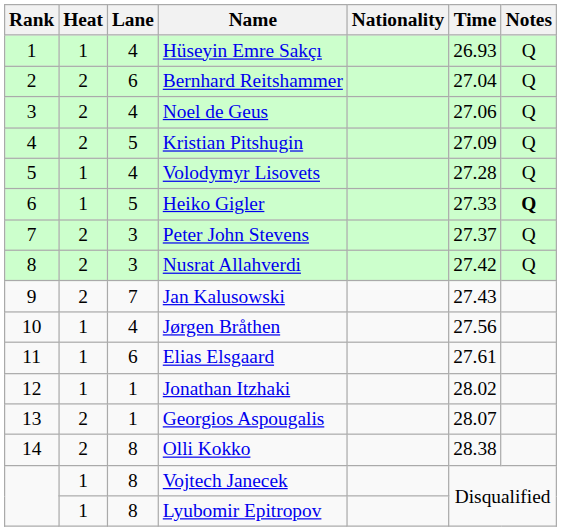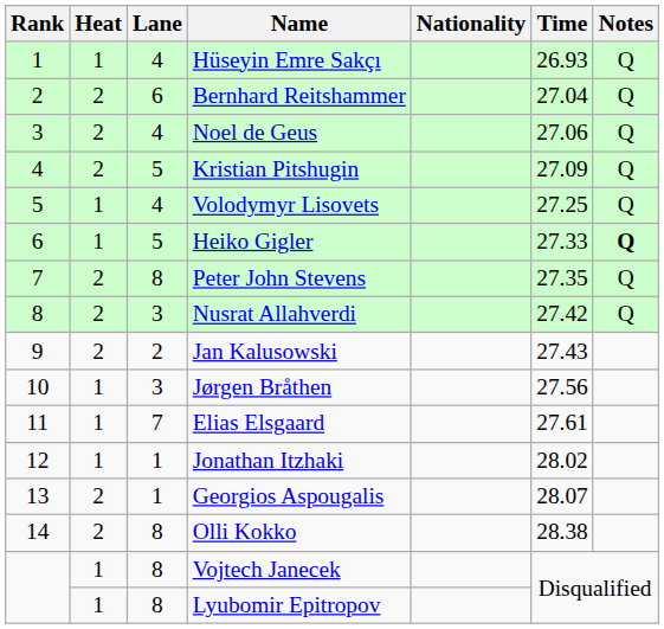Volodymyr Lisovets | Time: 27.28 -> 27.25
Peter John Stevens | Lane: 3 -> 8
Peter John Stevens | Time: 27.37 -> 27.35
Jan Kalusowski | Lane: 7 -> 2
Jørgen Bråthen | Lane: 4 -> 3
Elias Elsgaard | Lane: 6 -> 7
